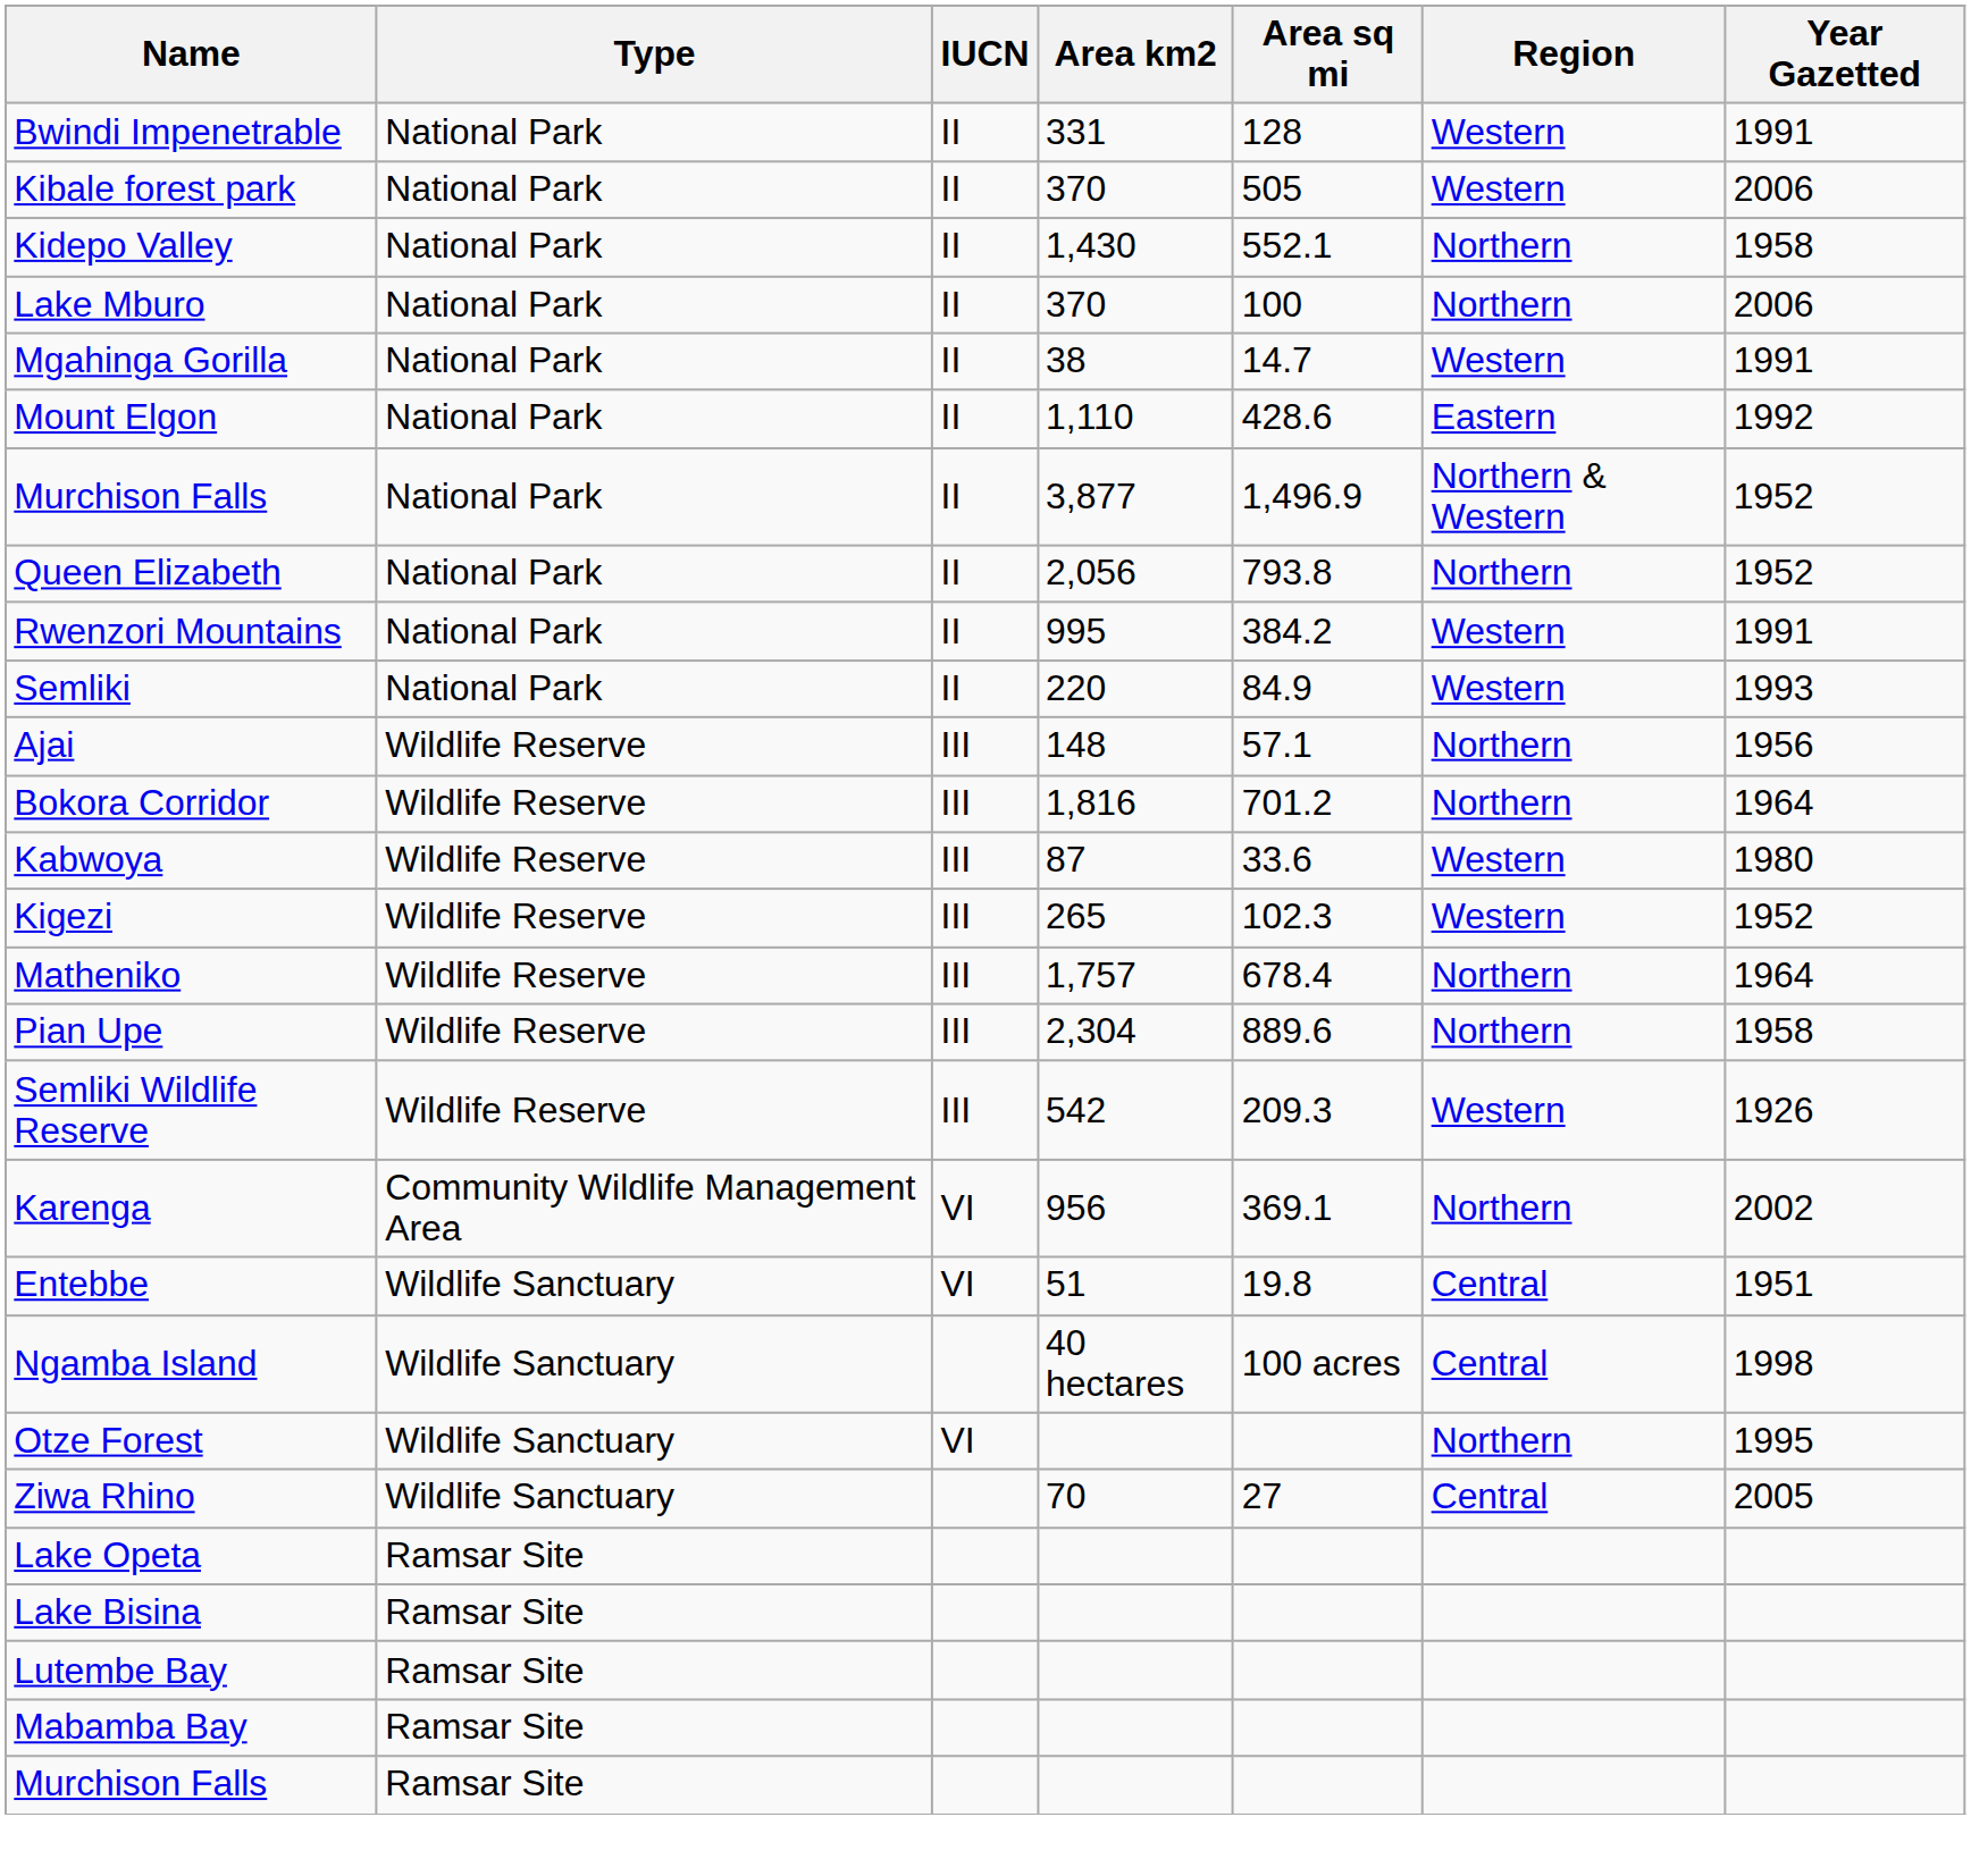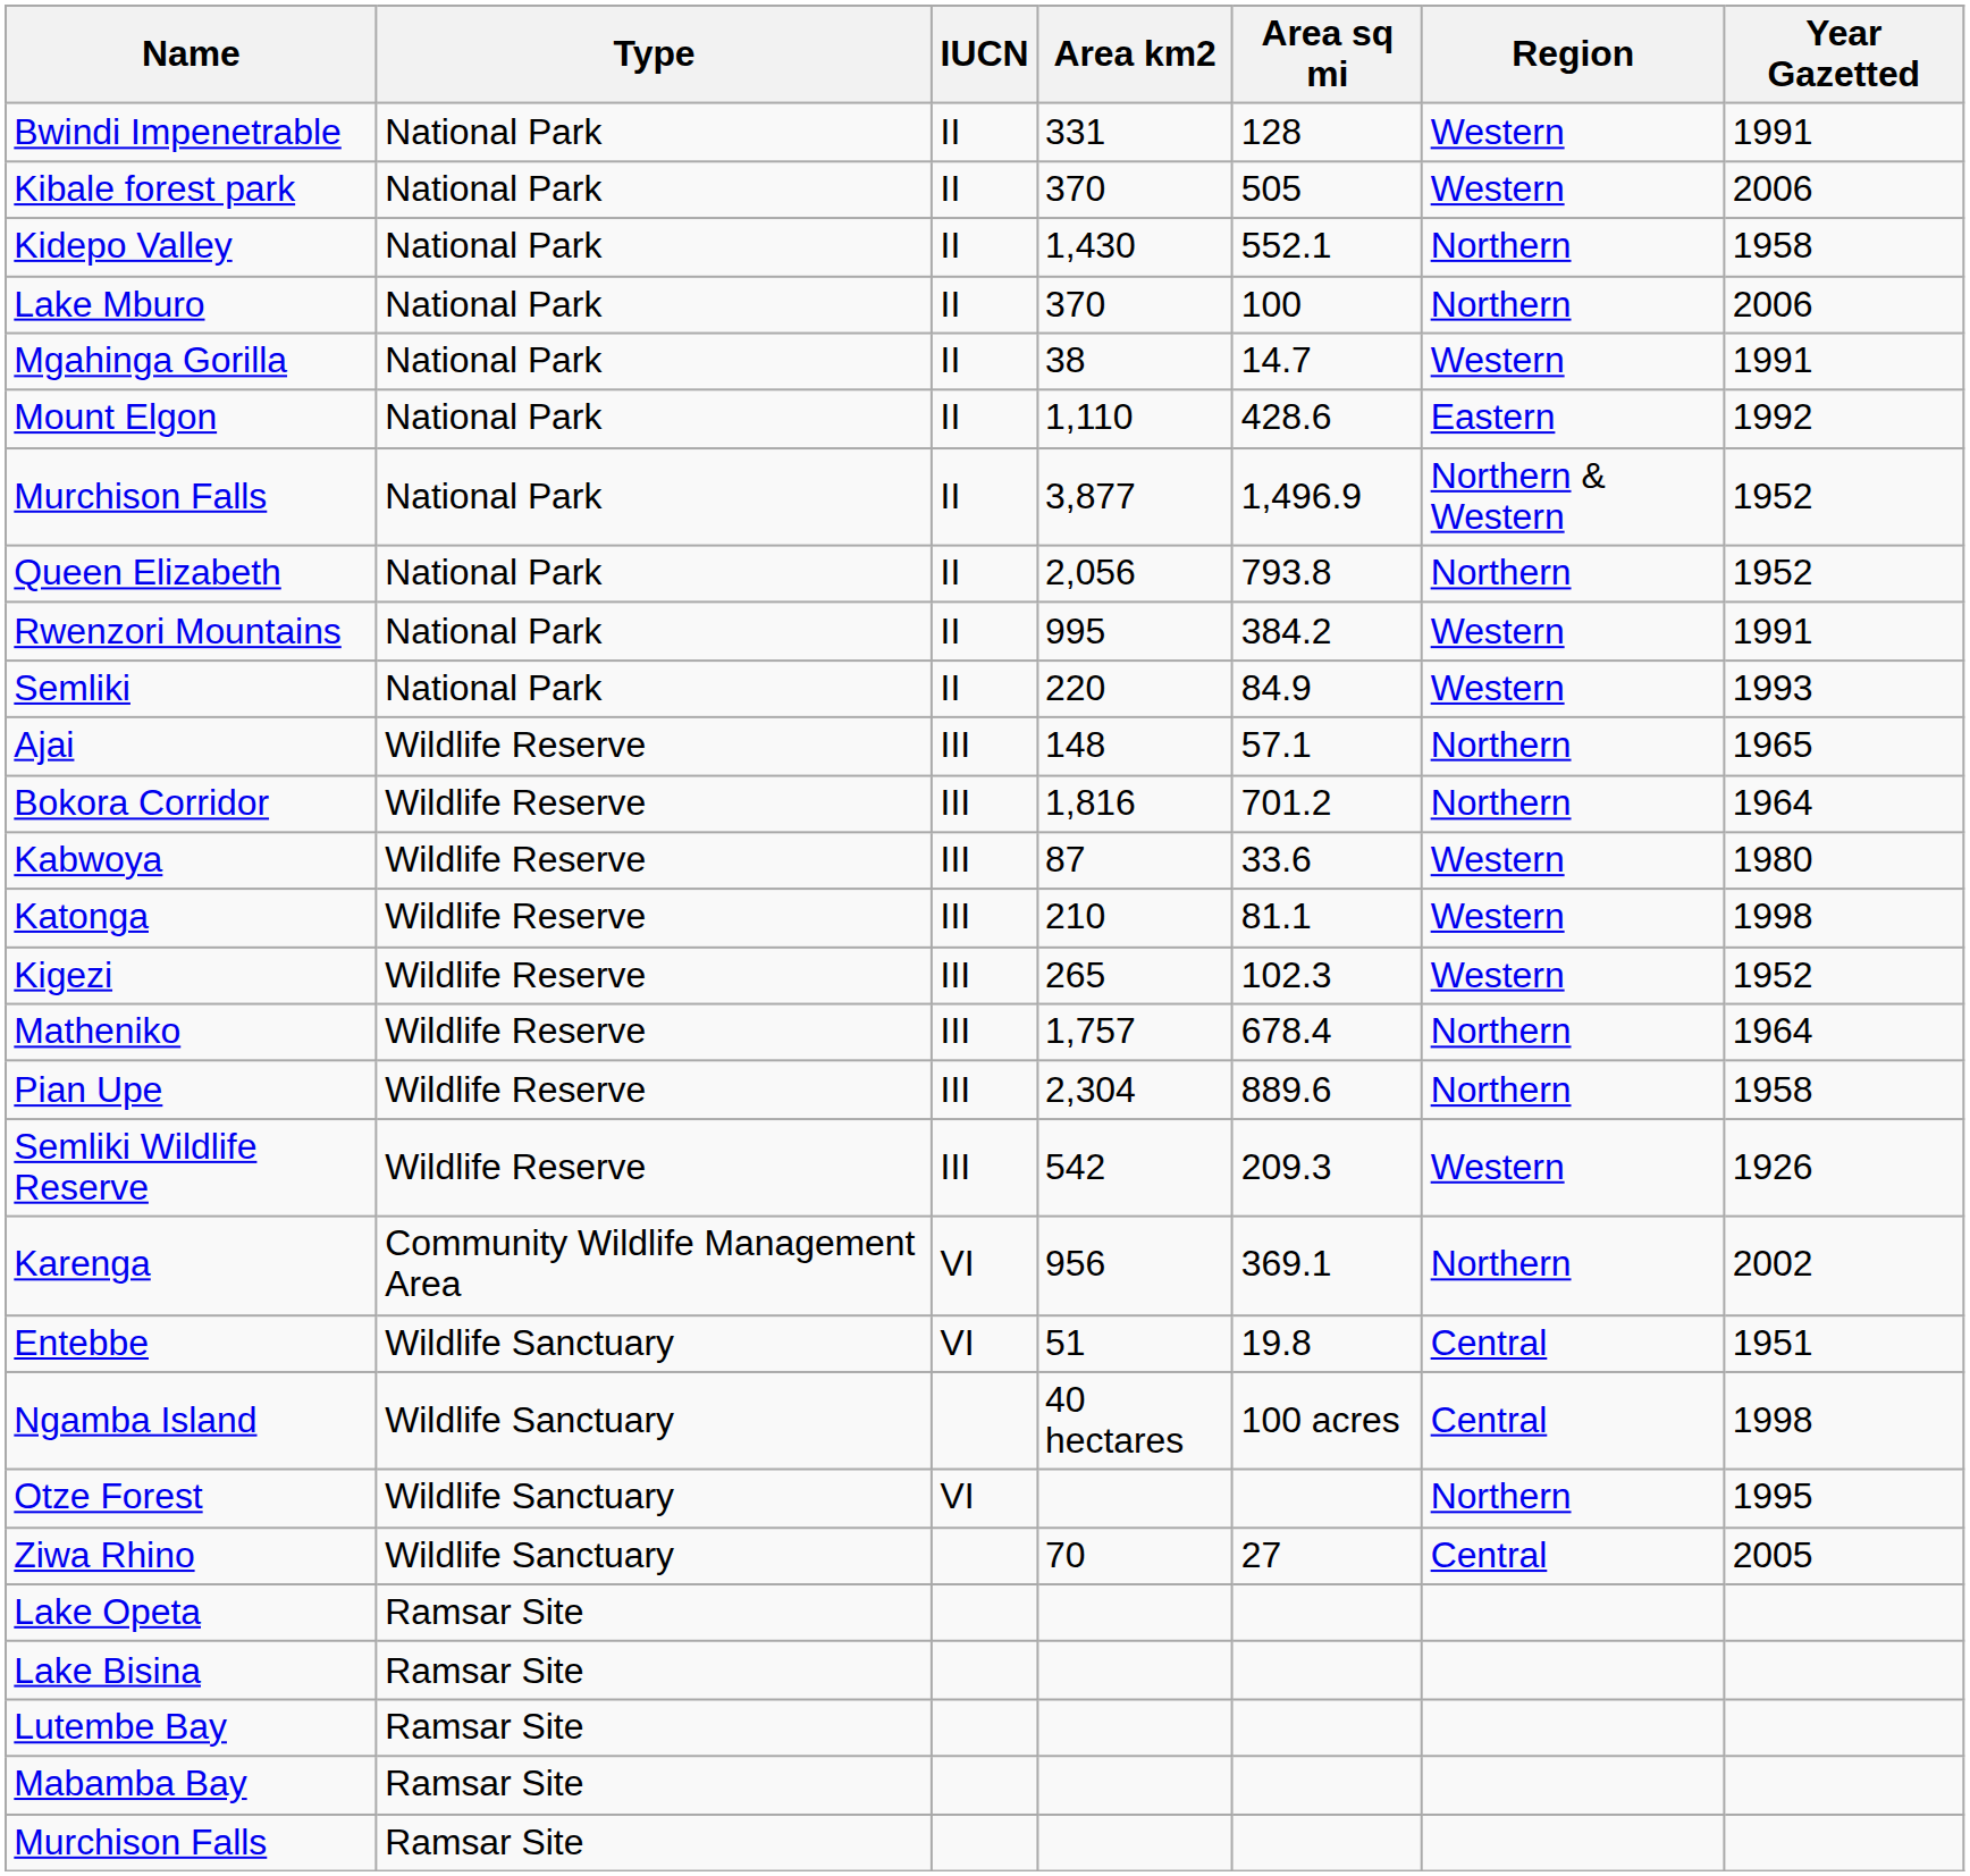Ajai | Year Gazetted: 1956 -> 1965
+ row: Katonga | Wildlife Reserve | III | 210 | 81.1 | Western | 1998
